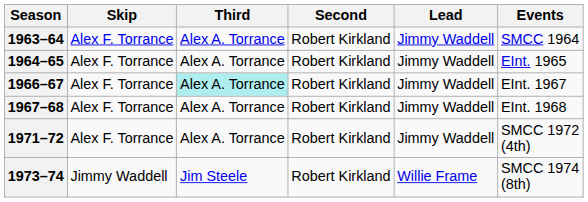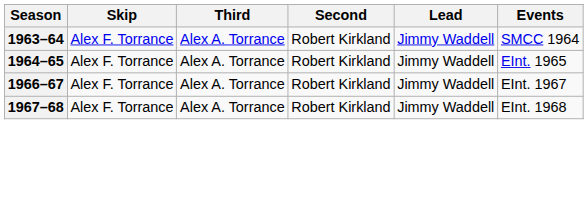1966–67 | Third: paleturquoise background -> no background
- row: 1971–72 | Alex F. Torrance | Alex A. Torrance | Robert Kirkland | Jimmy Waddell | SMCC 1972 (4th)
- row: 1973–74 | Jimmy Waddell | Jim Steele | Robert Kirkland | Willie Frame | SMCC 1974 (8th)
